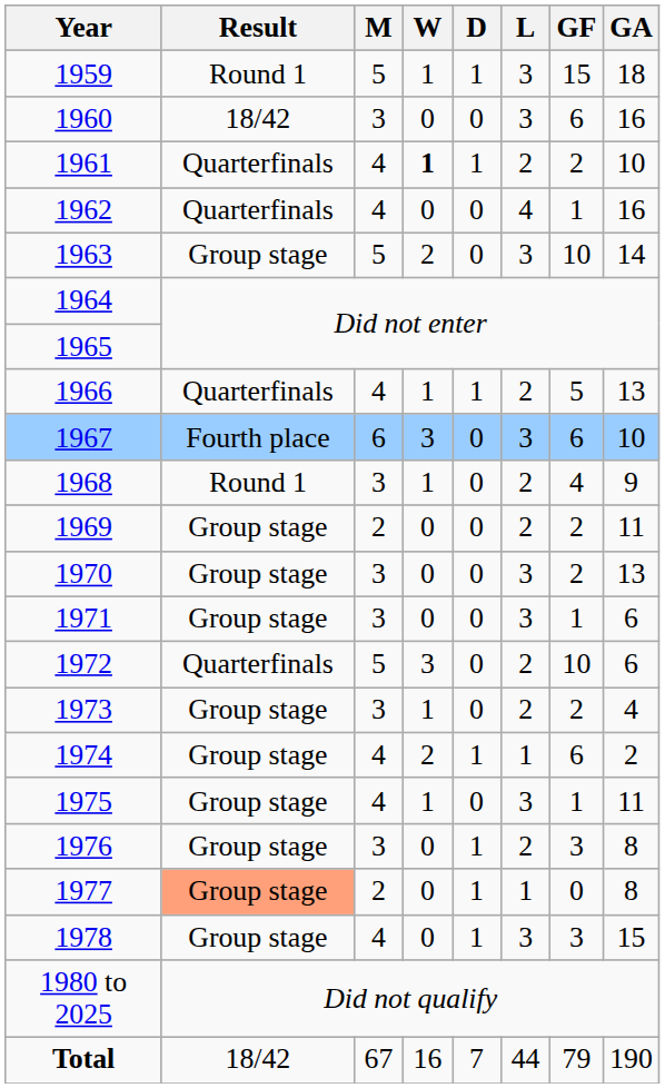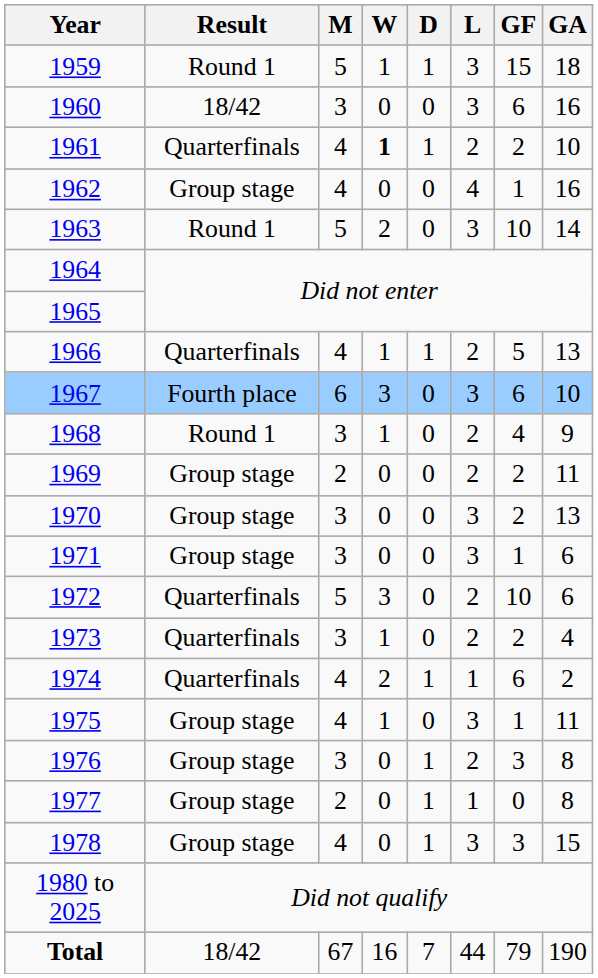1962 | Result: Quarterfinals -> Group stage
1963 | Result: Group stage -> Round 1
1973 | Result: Group stage -> Quarterfinals
1974 | Result: Group stage -> Quarterfinals
1977 | Result: lightsalmon background -> no background
